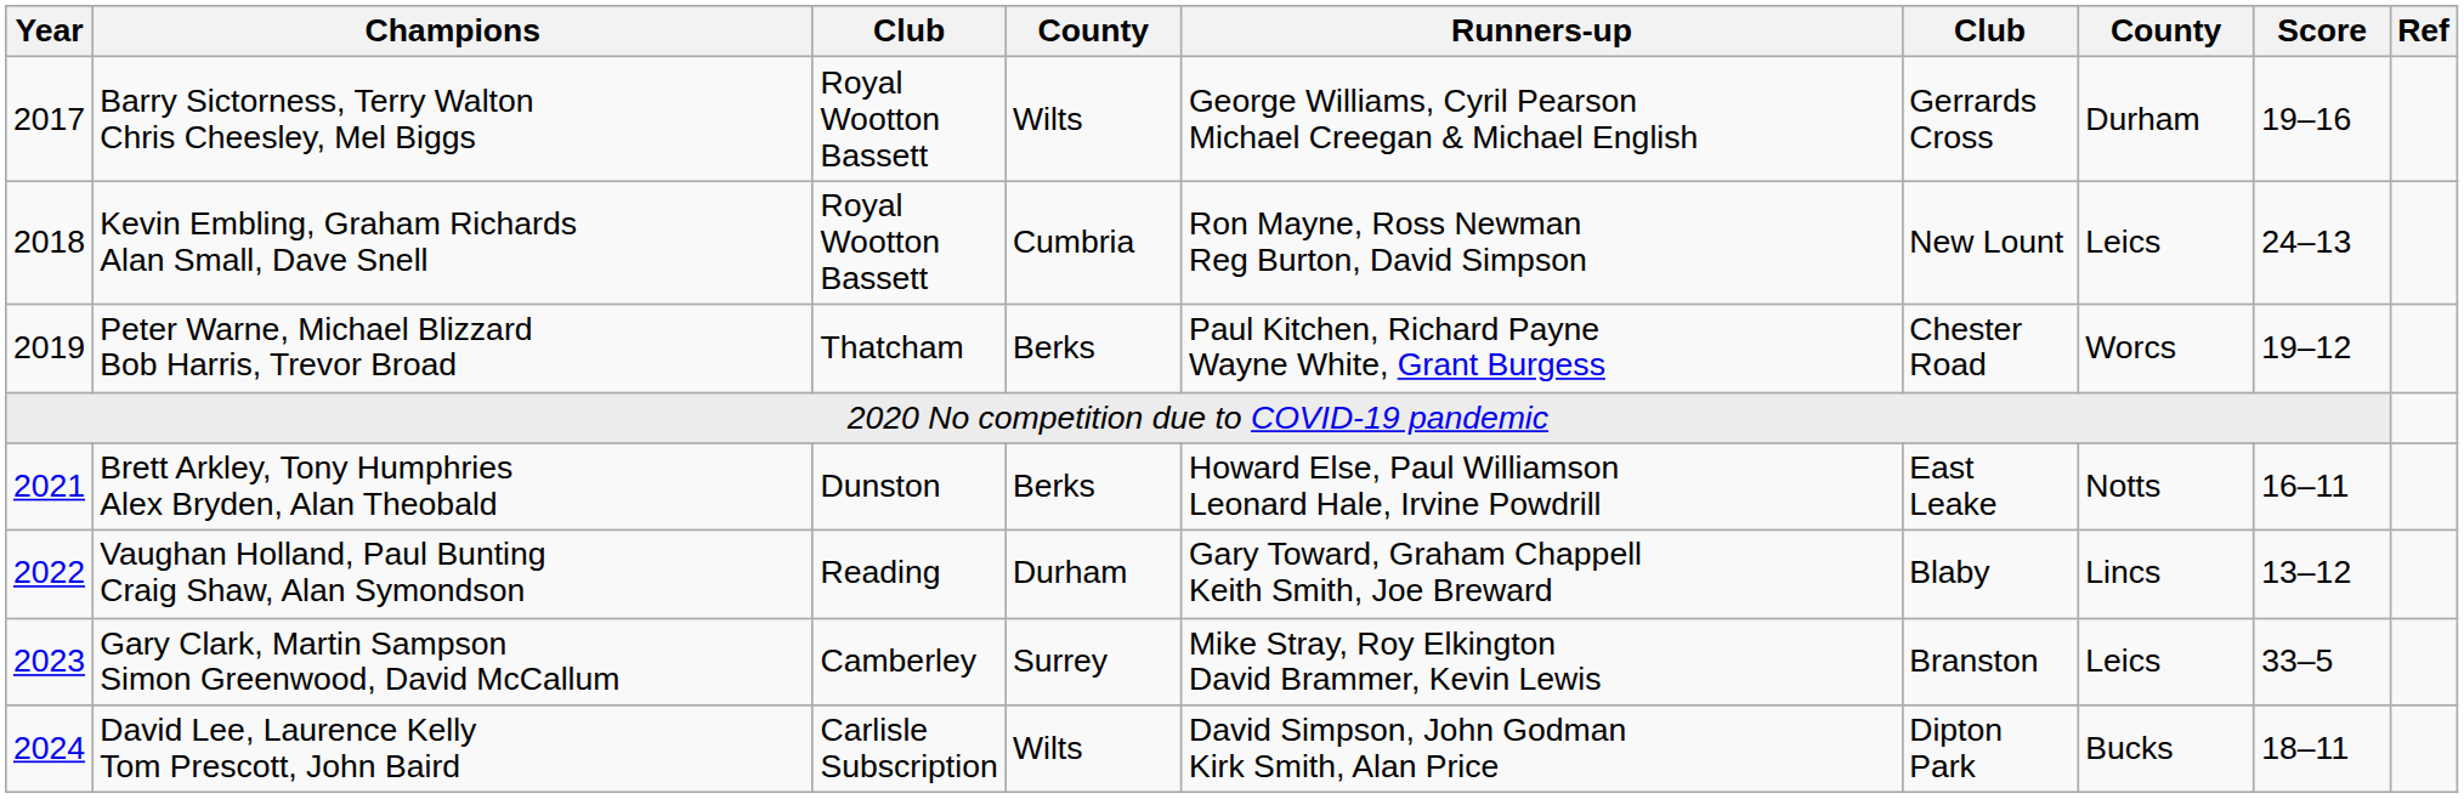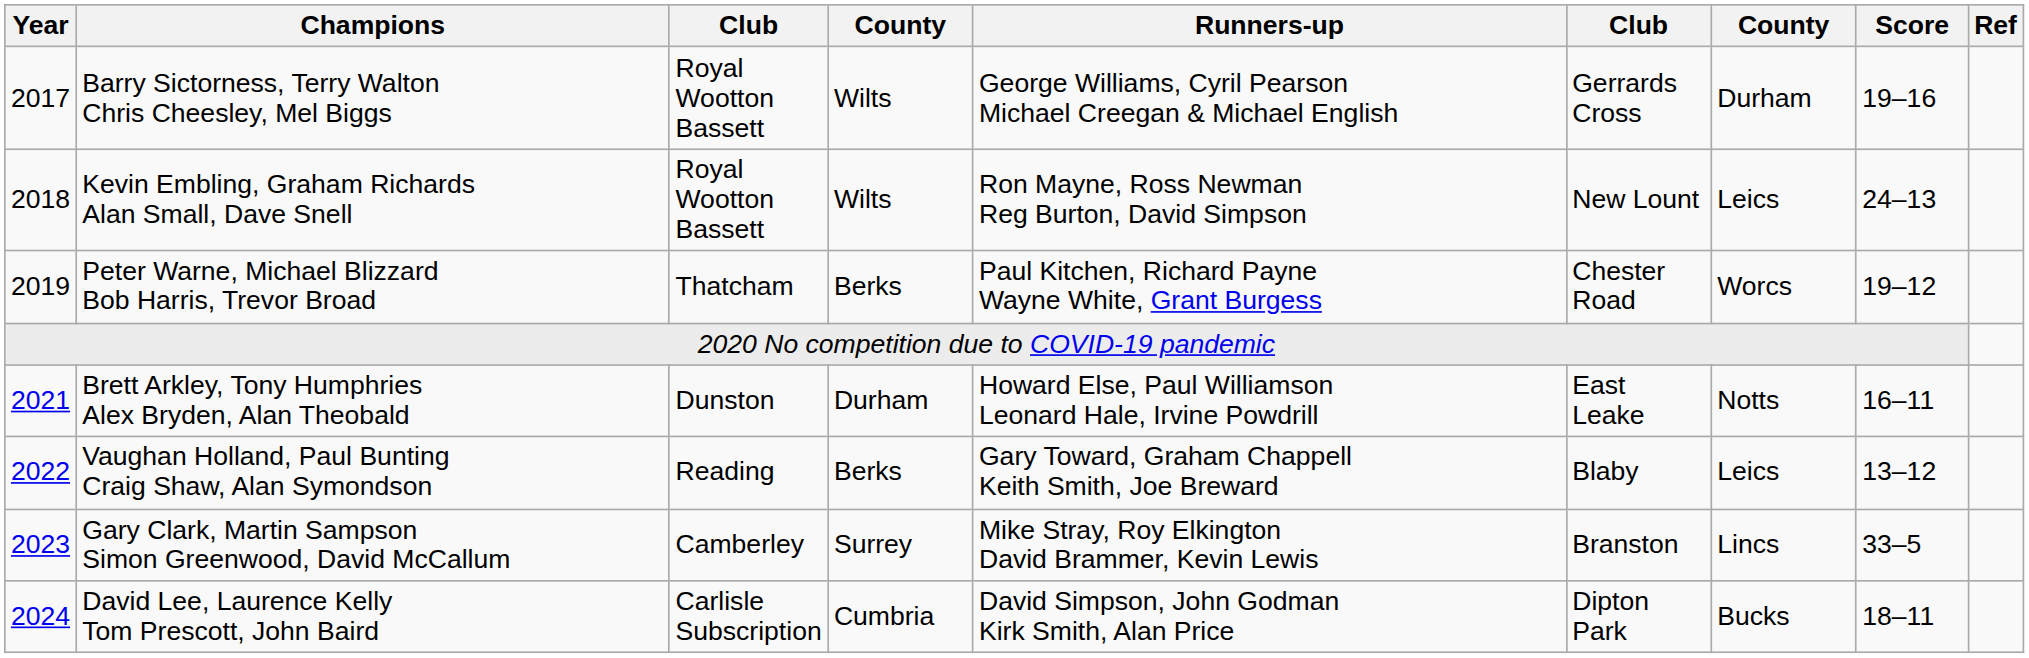Kevin Embling, Graham Richards Alan Small, Dave Snell | column 4: Cumbria -> Wilts
Brett Arkley, Tony Humphries Alex Bryden, Alan Theobald | column 4: Berks -> Durham
Vaughan Holland, Paul Bunting Craig Shaw, Alan Symondson | column 4: Durham -> Berks
Vaughan Holland, Paul Bunting Craig Shaw, Alan Symondson | column 7: Lincs -> Leics
Gary Clark, Martin Sampson Simon Greenwood, David McCallum | column 7: Leics -> Lincs
David Lee, Laurence Kelly Tom Prescott, John Baird | column 4: Wilts -> Cumbria
